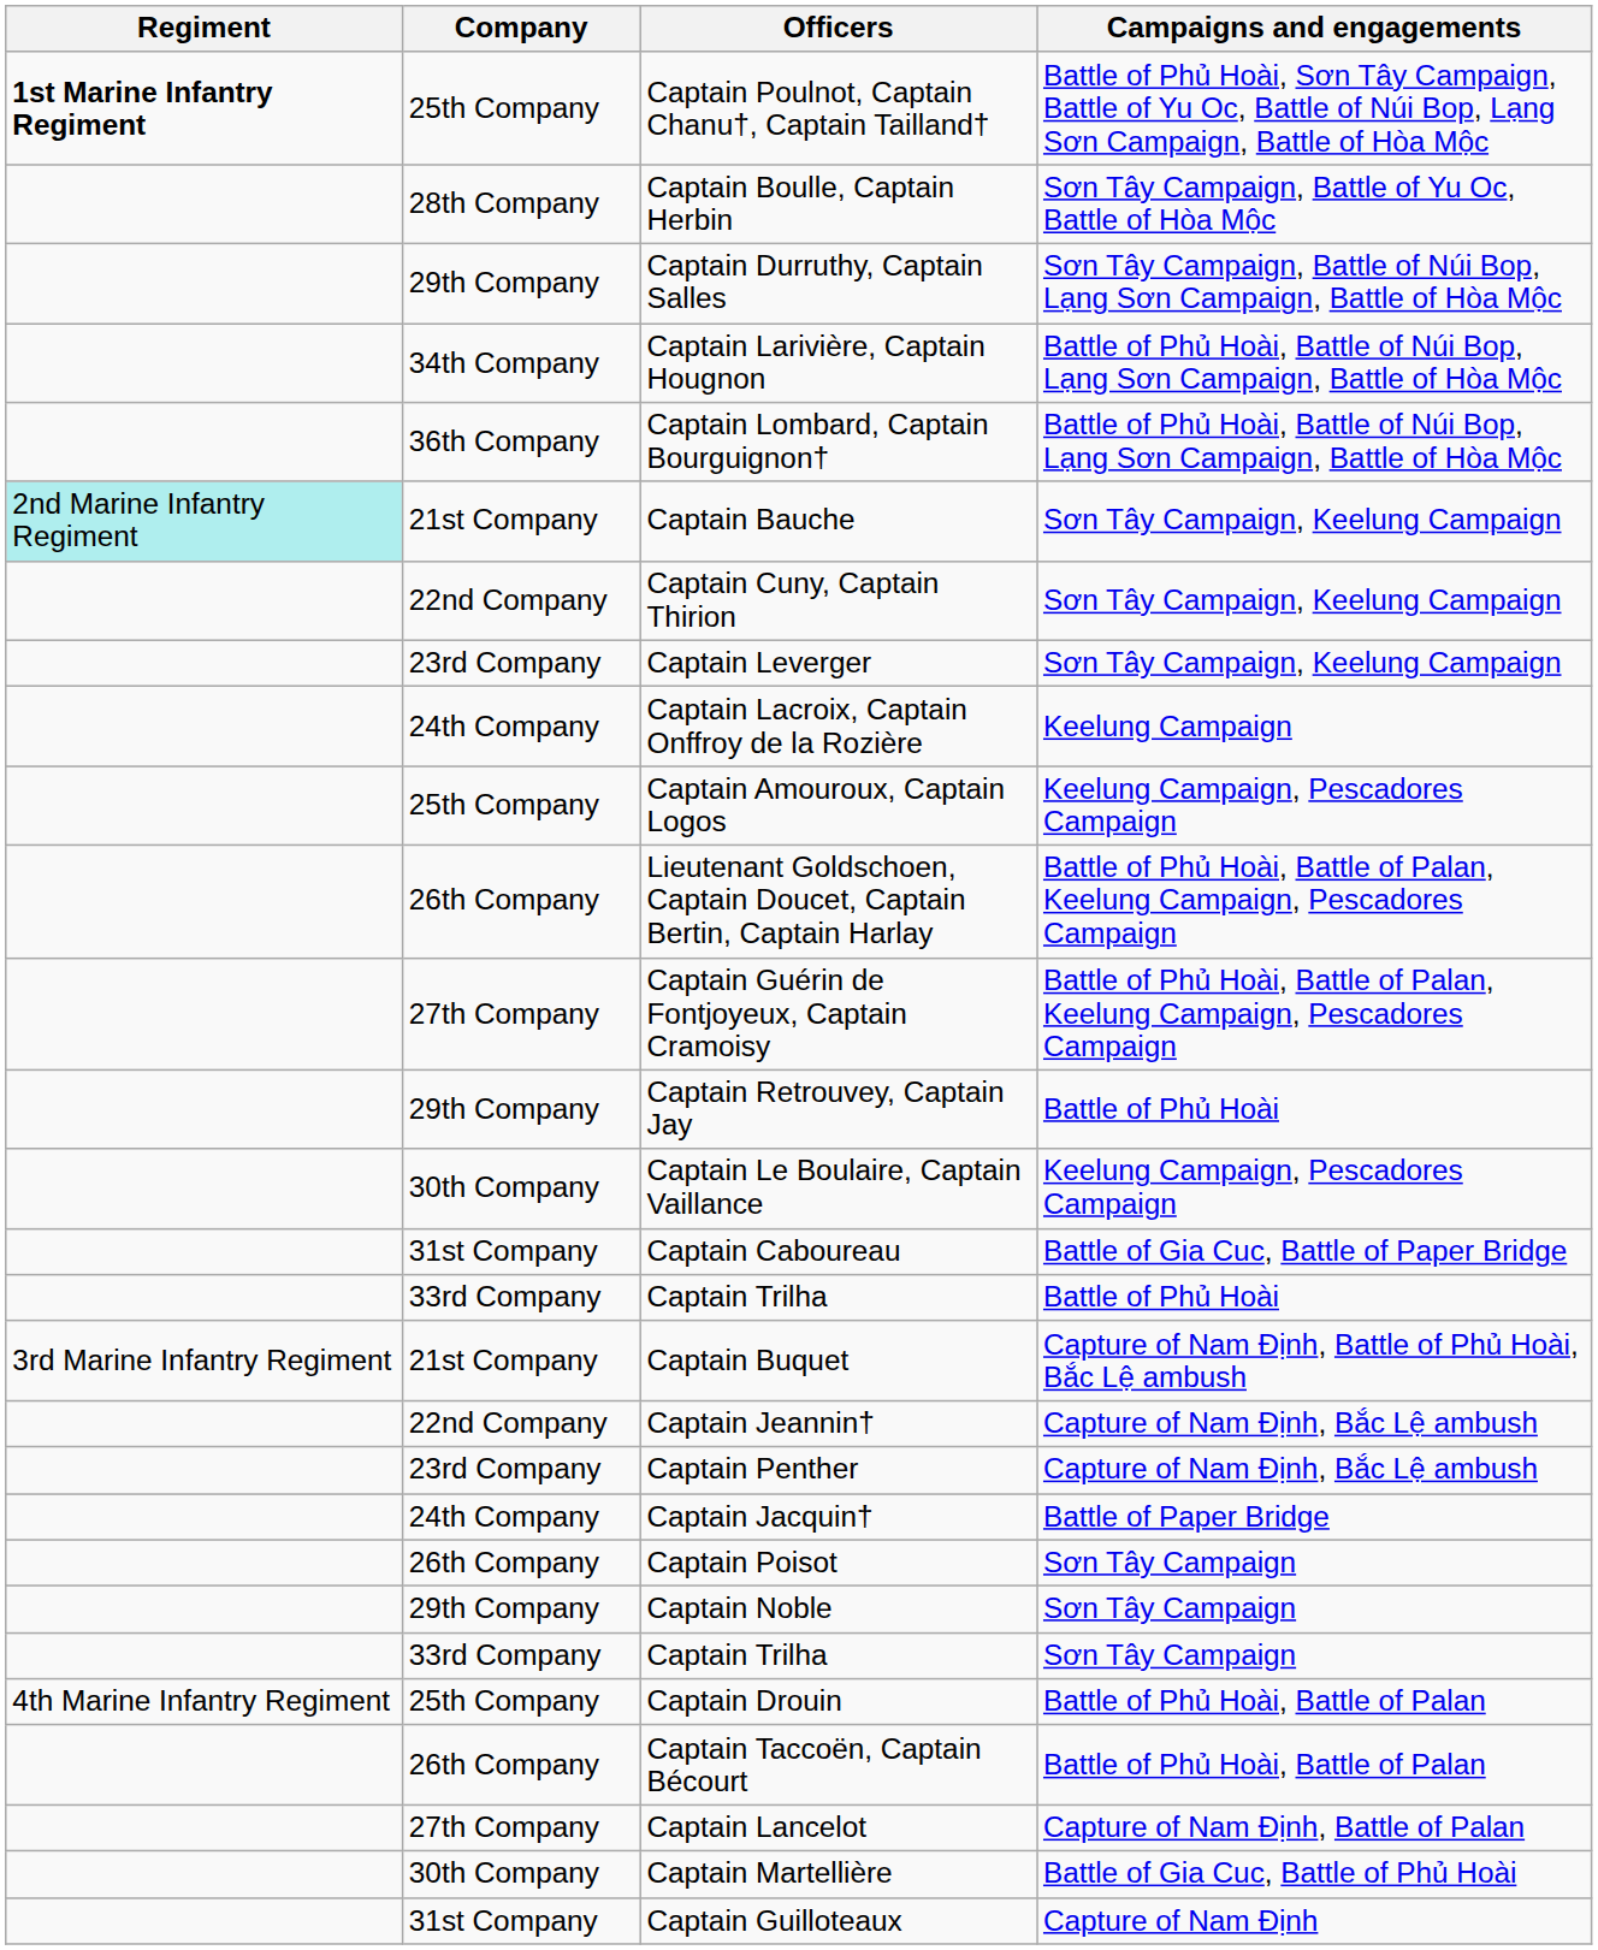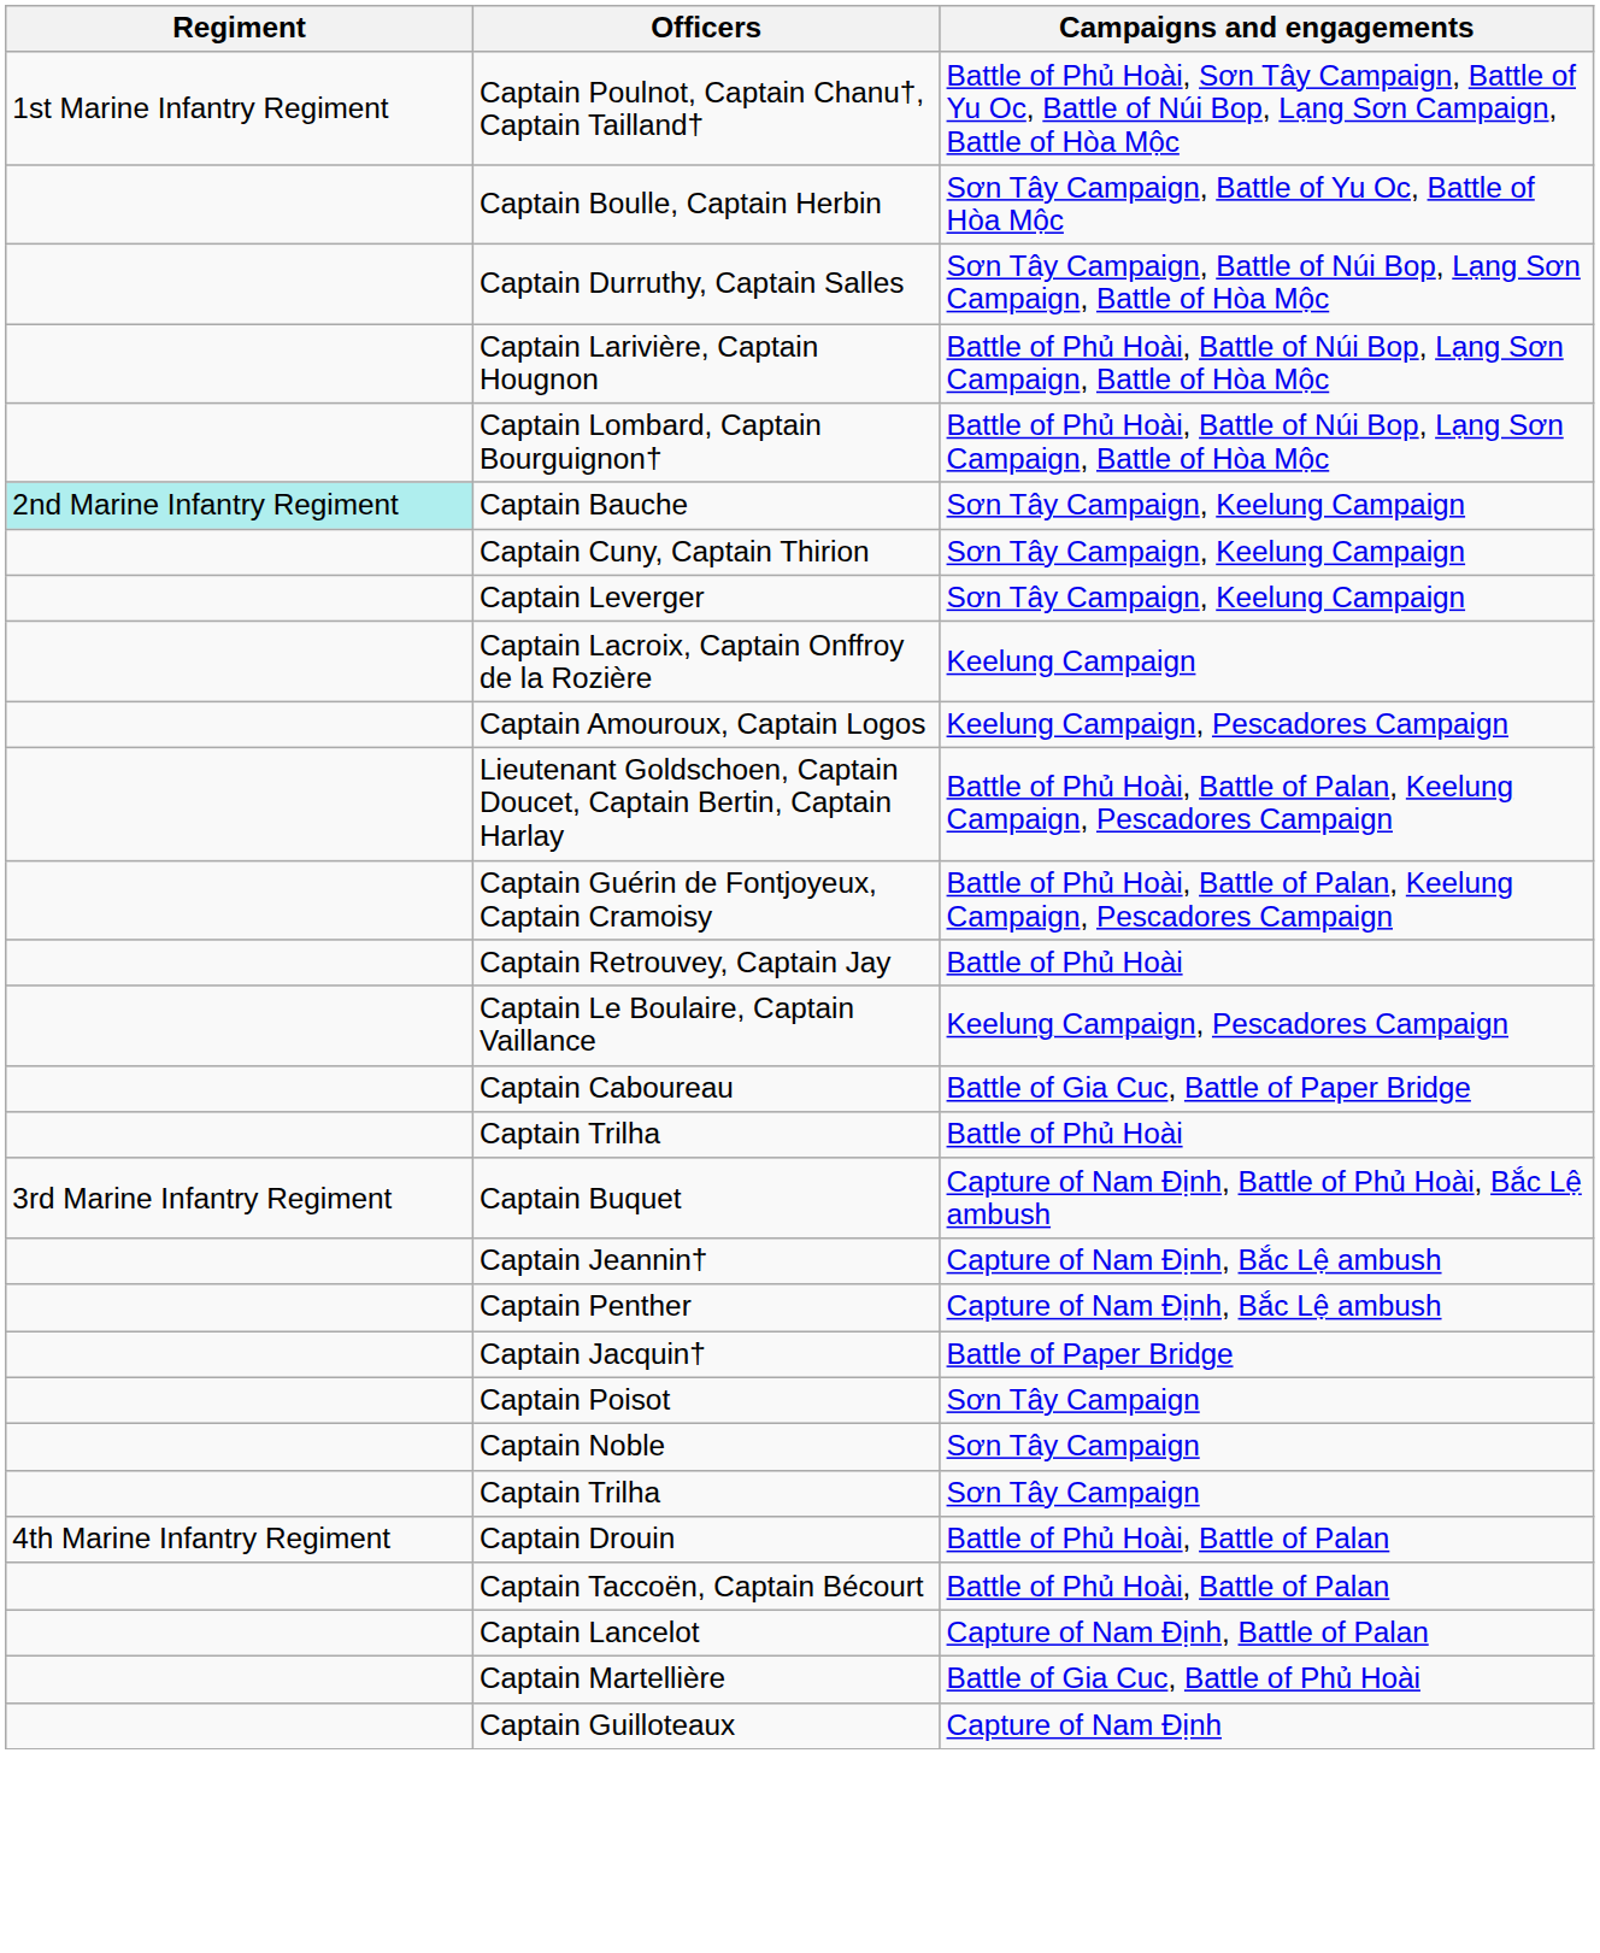- column: Company | 25th Company | 28th Company | 29th Company | 34th Company | 36th Company | 21st Company | 22nd Company | 23rd Company | 24th Company | 25th Company | 26th Company | 27th Company | 29th Company | 30th Company | 31st Company | 33rd Company | 21st Company | 22nd Company | 23rd Company | 24th Company | 26th Company | 29th Company | 33rd Company | 25th Company | 26th Company | 27th Company | 30th Company | 31st Company
Captain Poulnot, Captain Chanu†, Captain Tailland† | Regiment: bold -> normal
